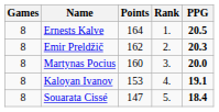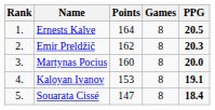columns swapped: Rank <-> Games
